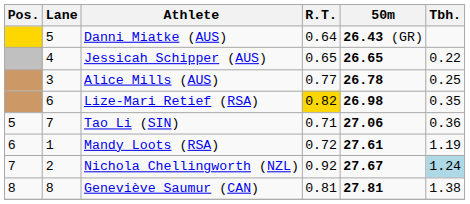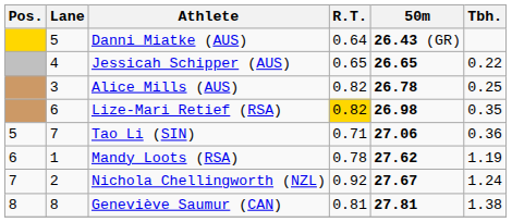Alice Mills (AUS) | R.T.: 0.77 -> 0.82
Mandy Loots (RSA) | R.T.: 0.72 -> 0.78
Mandy Loots (RSA) | 50m: 27.61 -> 27.62
Nichola Chellingworth (NZL) | Tbh.: lightblue background -> no background
